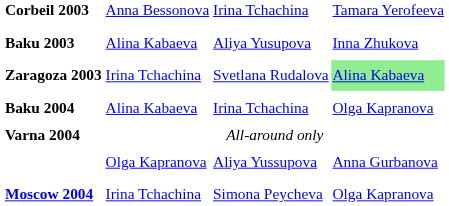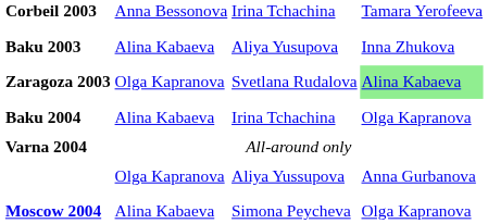Zaragoza 2003 | column 2: Irina Tchachina -> Olga Kapranova
Moscow 2004 | column 2: Irina Tchachina -> Alina Kabaeva
